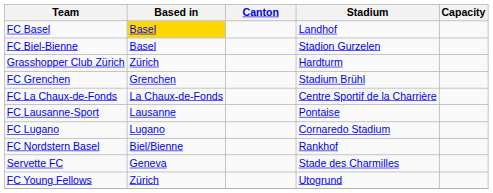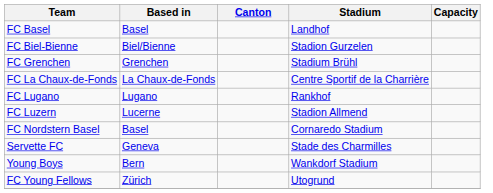FC Basel | Based in: gold background -> no background
FC Biel-Bienne | Based in: Basel -> Biel/Bienne
- row: Grasshopper Club Zürich | Zürich | Hardturm
- row: FC Lausanne-Sport | Lausanne | Pontaise
FC Lugano | Stadium: Cornaredo Stadium -> Rankhof
+ row: FC Luzern | Lucerne | Stadion Allmend
FC Nordstern Basel | Based in: Biel/Bienne -> Basel
FC Nordstern Basel | Stadium: Rankhof -> Cornaredo Stadium
+ row: Young Boys | Bern | Wankdorf Stadium
